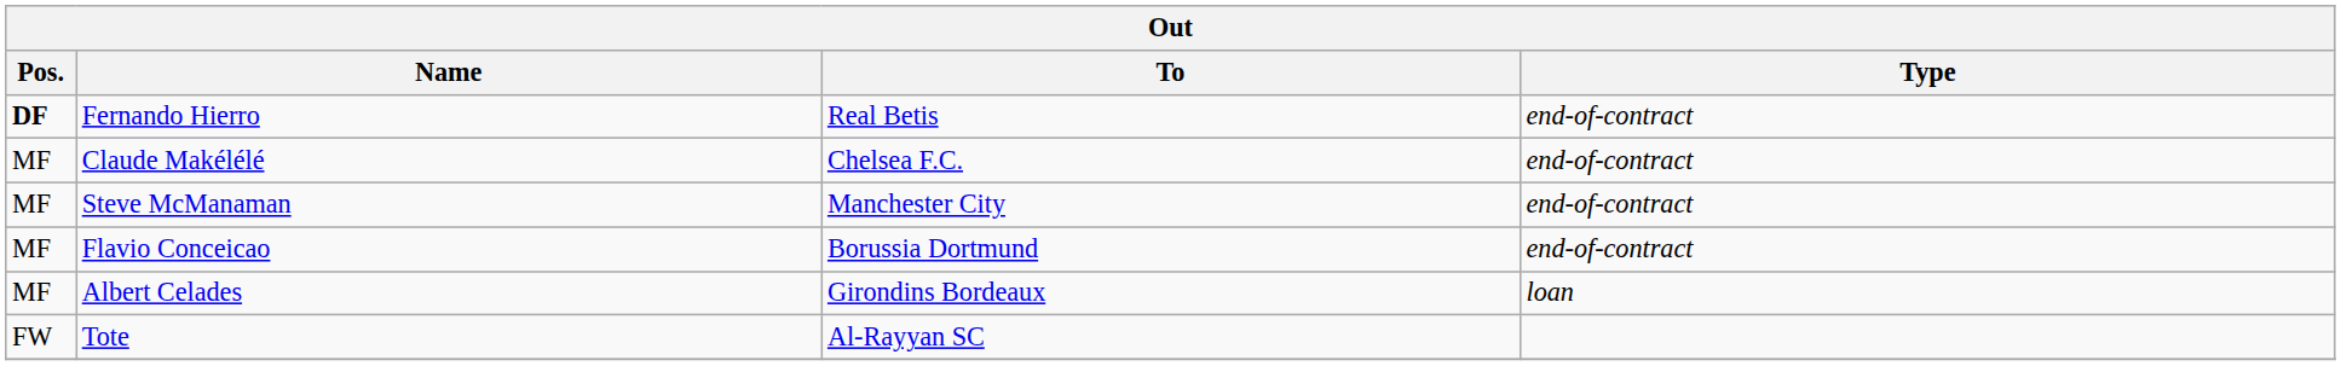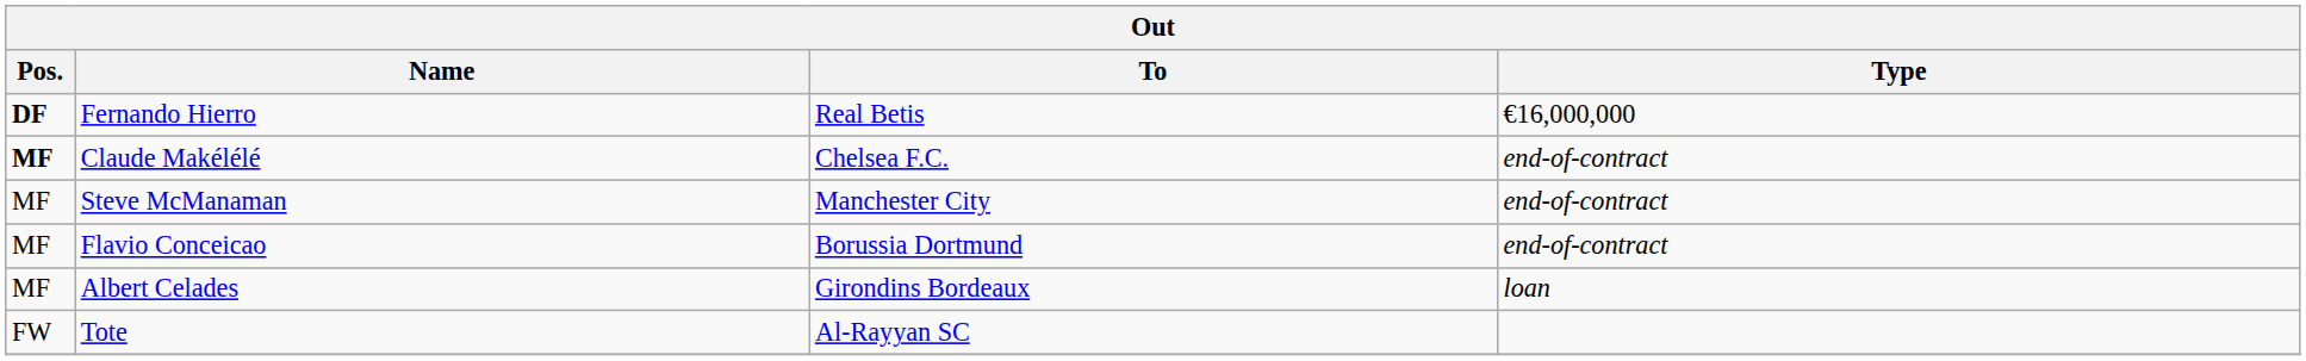Fernando Hierro | Type: end-of-contract -> €16,000,000
Claude Makélélé | Pos.: normal -> bold
